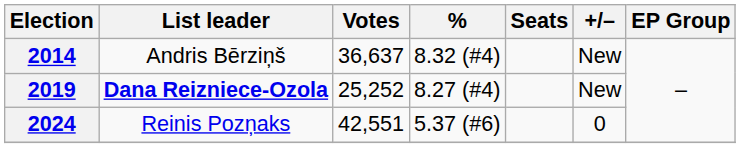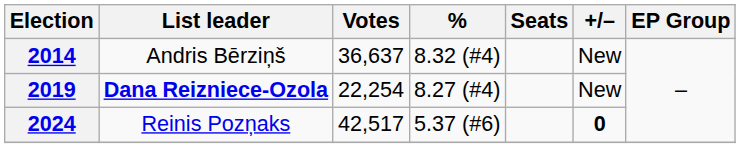2019 | Votes: 25,252 -> 22,254
2024 | Votes: 42,551 -> 42,517
2024 | +/–: normal -> bold
